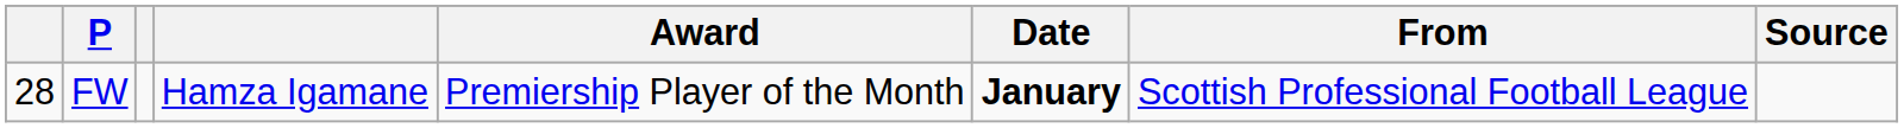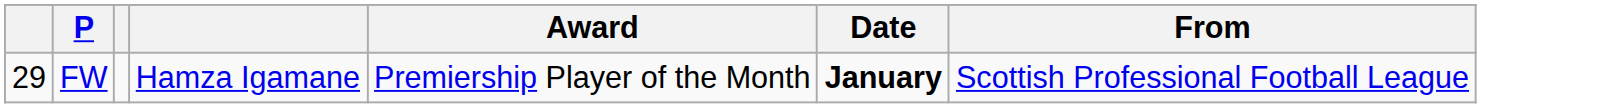- column: Source
FW | column 1: 28 -> 29
